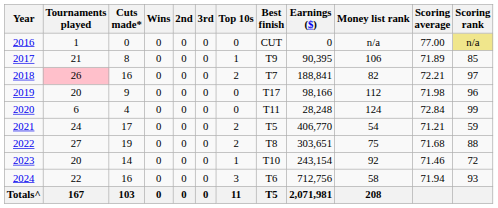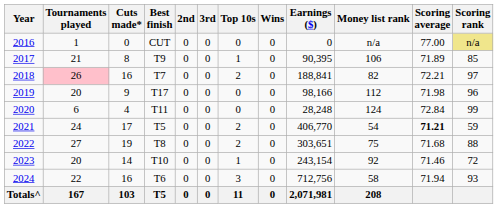columns swapped: Wins <-> Best finish
2021 | Scoring average: normal -> bold
